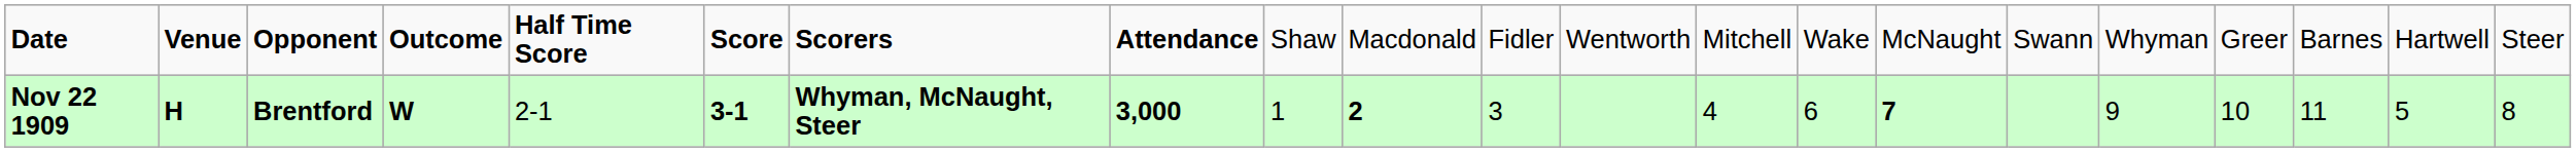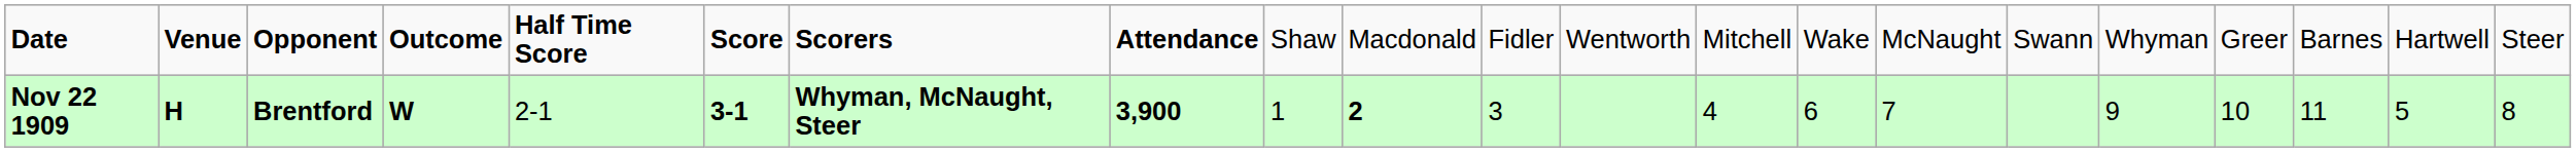Nov 22 1909 | column 8: 3,000 -> 3,900
Nov 22 1909 | column 15: bold -> normal
